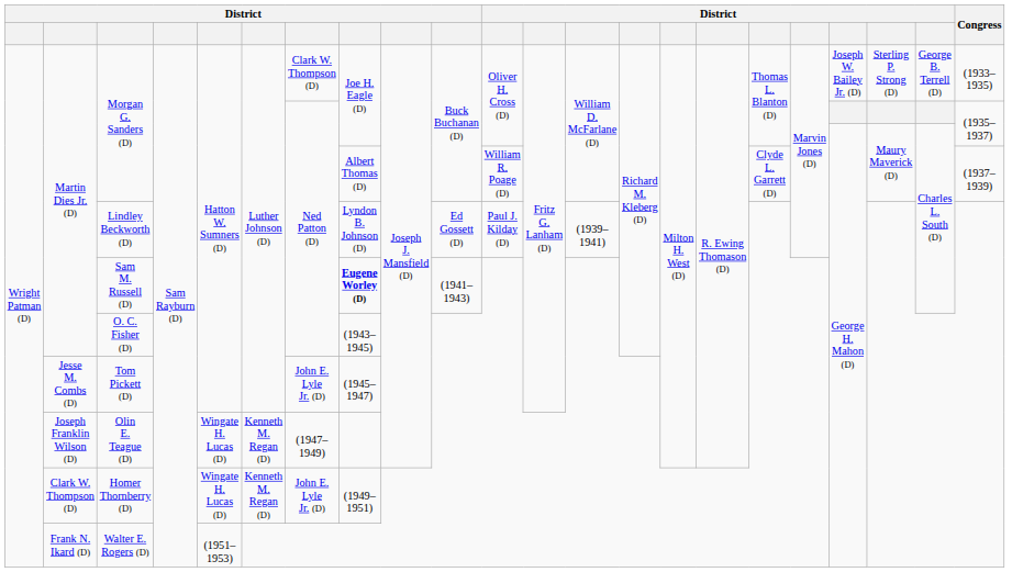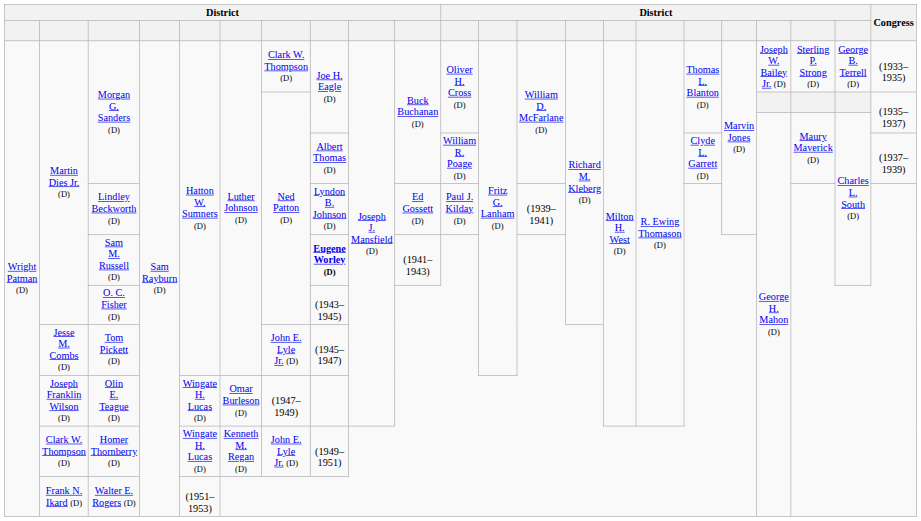Olin E. Teague (D) | column 6: Kenneth M. Regan (D) -> Omar Burleson (D)
